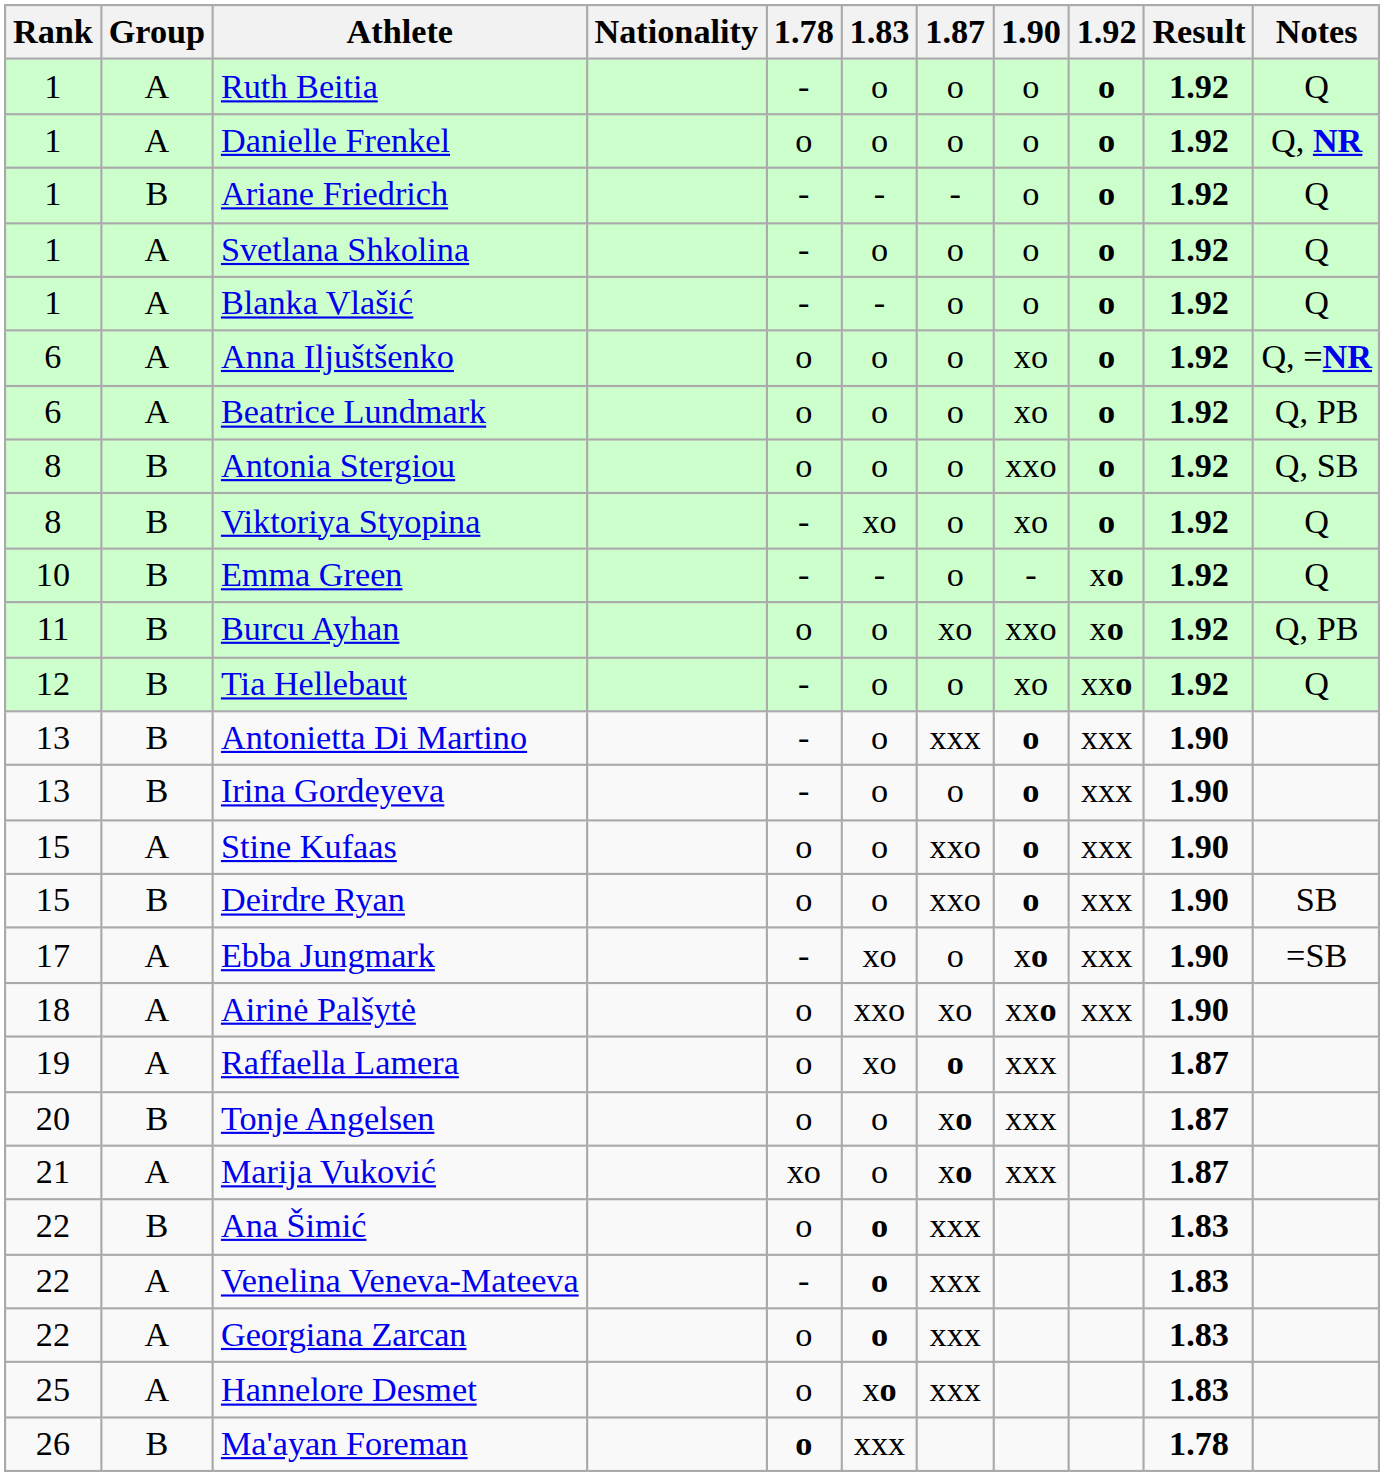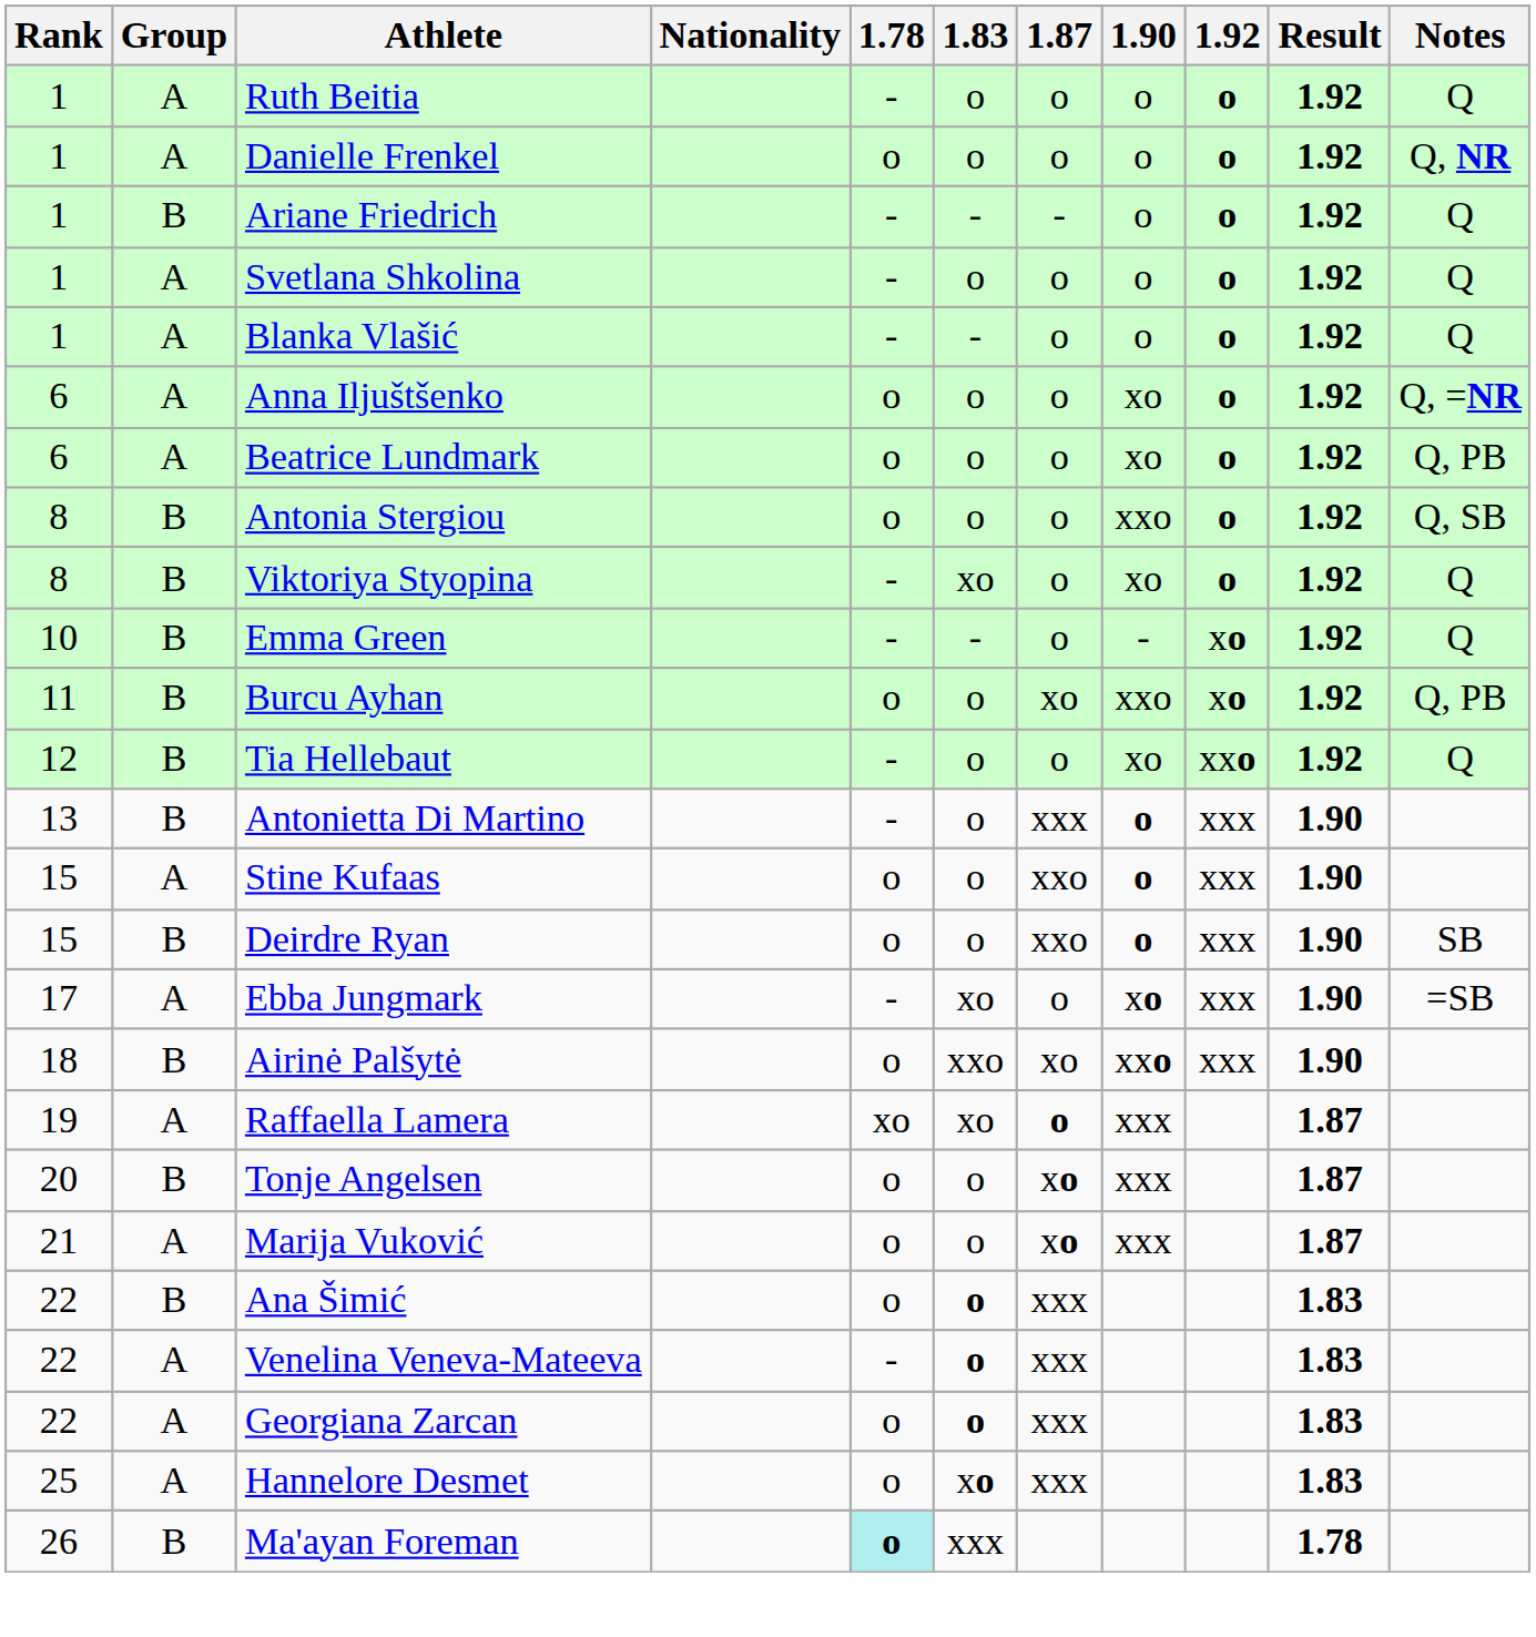- row: 13 | B | Irina Gordeyeva | - | o | o | o | xxx | 1.90
Airinė Palšytė | Group: A -> B
Raffaella Lamera | 1.78: o -> xo
Marija Vuković | 1.78: xo -> o
Ma'ayan Foreman | 1.78: no background -> paleturquoise background
